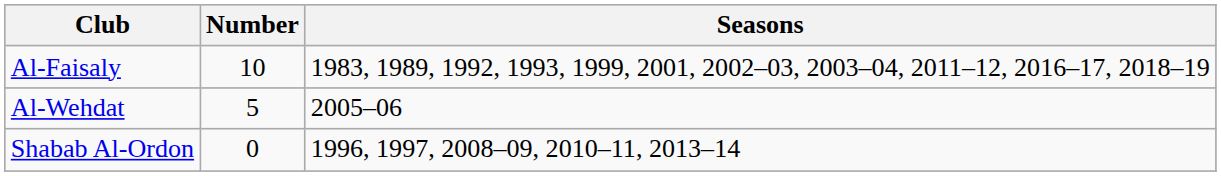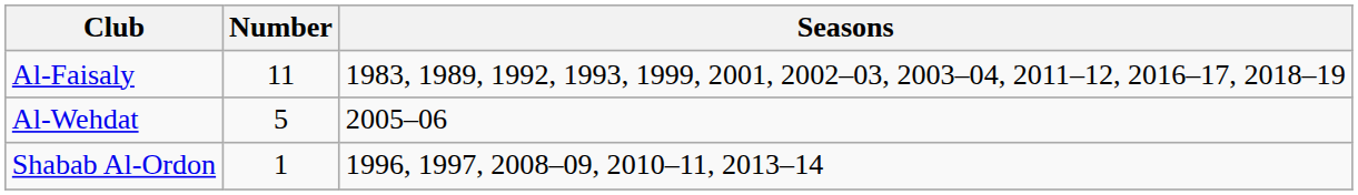Al-Faisaly | Number: 10 -> 11
Shabab Al-Ordon | Number: 0 -> 1
